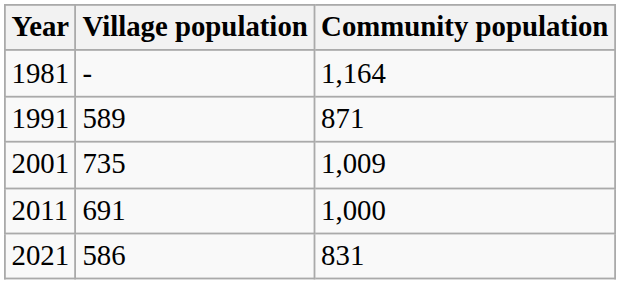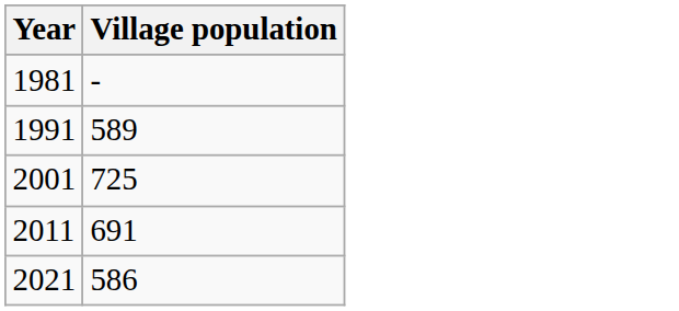- column: Community population | 1,164 | 871 | 1,009 | 1,000 | 831
2001 | Village population: 735 -> 725
